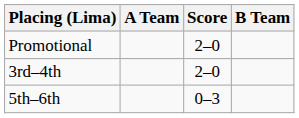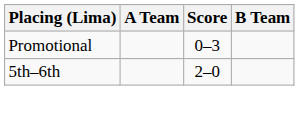Promotional | Score: 2–0 -> 0–3
- row: 3rd–4th | 2–0
5th–6th | Score: 0–3 -> 2–0
